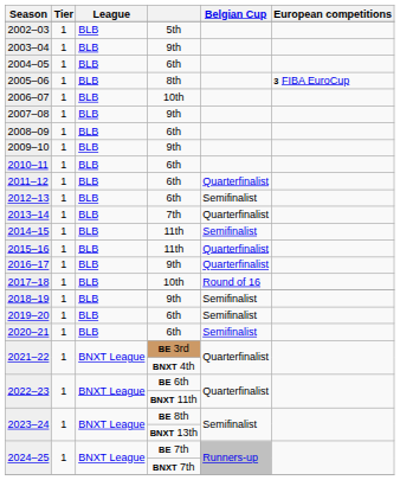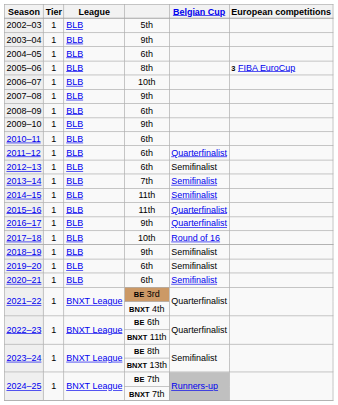2013–14 | Belgian Cup: Quarterfinalist -> Semifinalist
